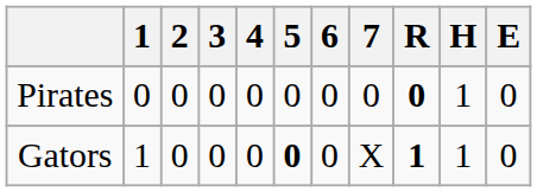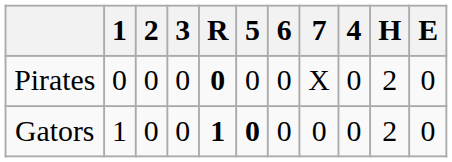columns swapped: 4 <-> R
Pirates | 7: 0 -> X
Pirates | H: 1 -> 2
Gators | 7: X -> 0
Gators | H: 1 -> 2
